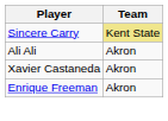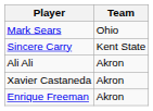+ row: Mark Sears | Ohio
Sincere Carry | Team: khaki background -> no background
